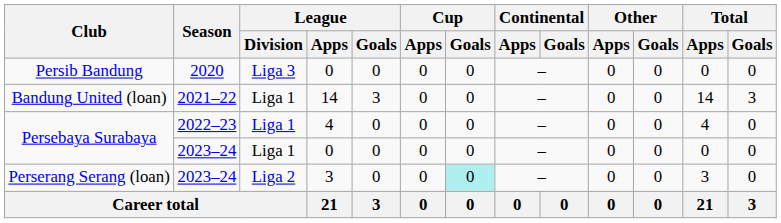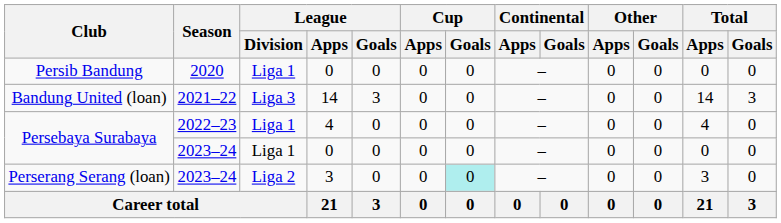Persib Bandung | League / Division: Liga 3 -> Liga 1
Bandung United (loan) | League / Division: Liga 1 -> Liga 3
